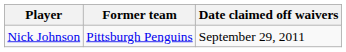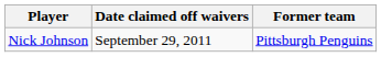columns swapped: Former team <-> Date claimed off waivers
